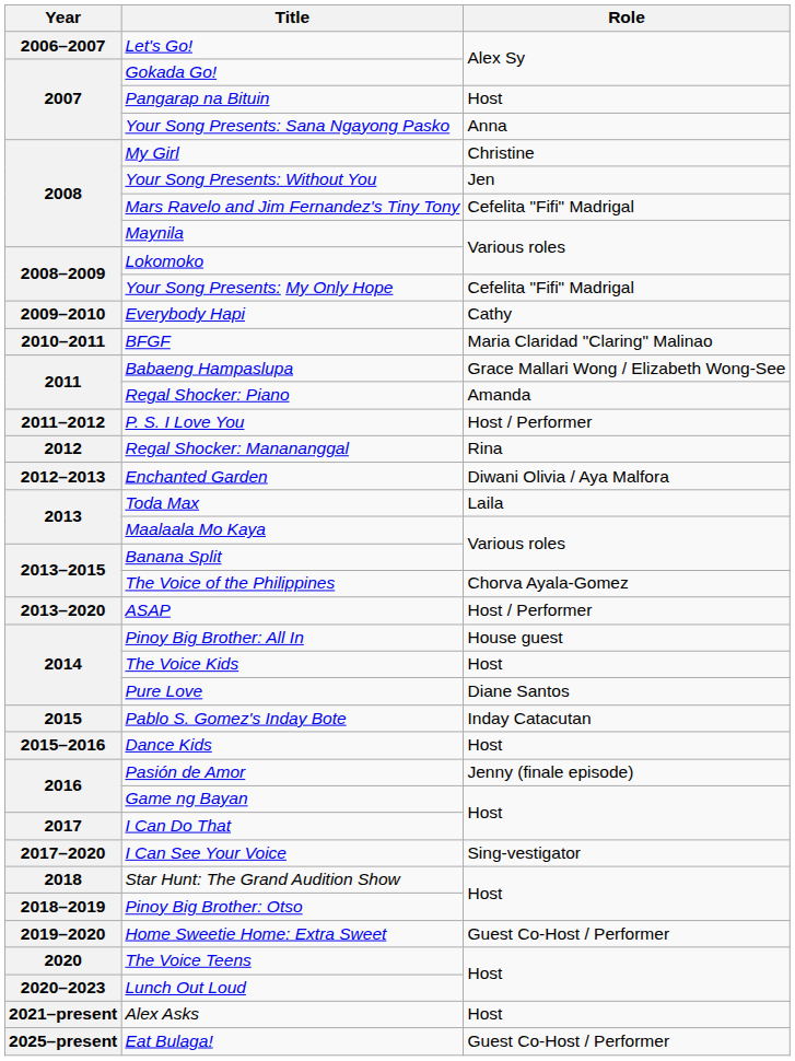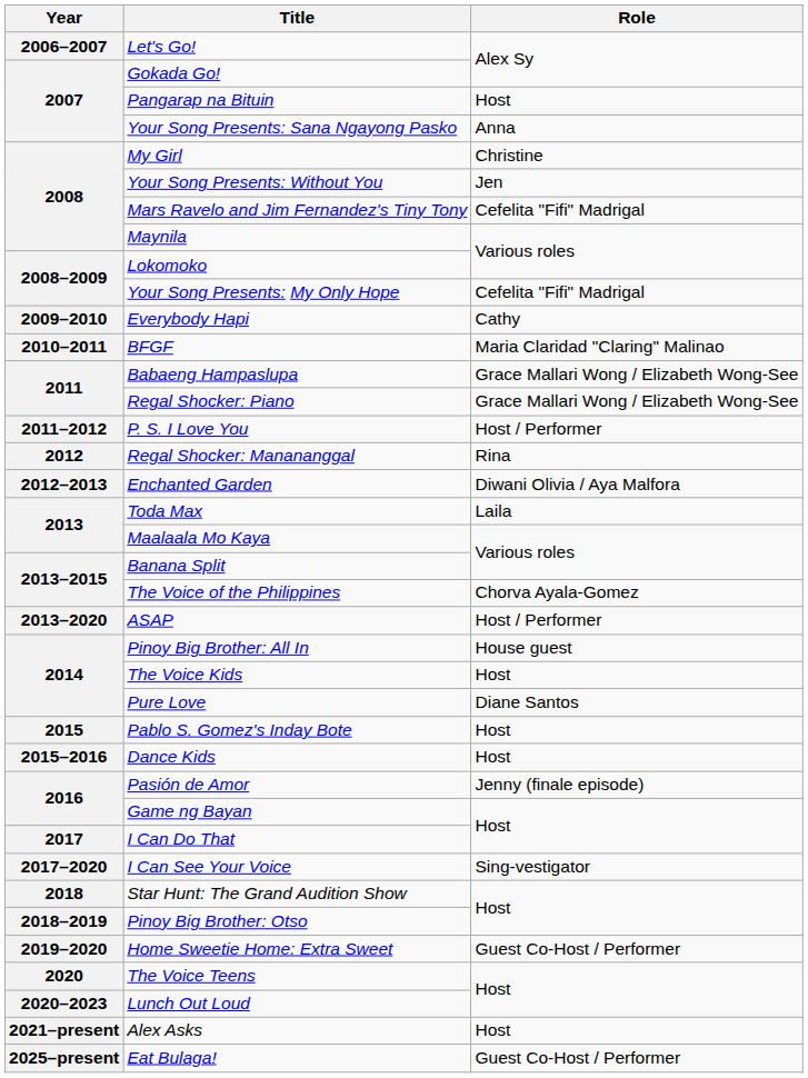Regal Shocker: Piano | Role: Amanda -> Grace Mallari Wong / Elizabeth Wong-See
Pablo S. Gomez's Inday Bote | Role: Inday Catacutan -> Host
